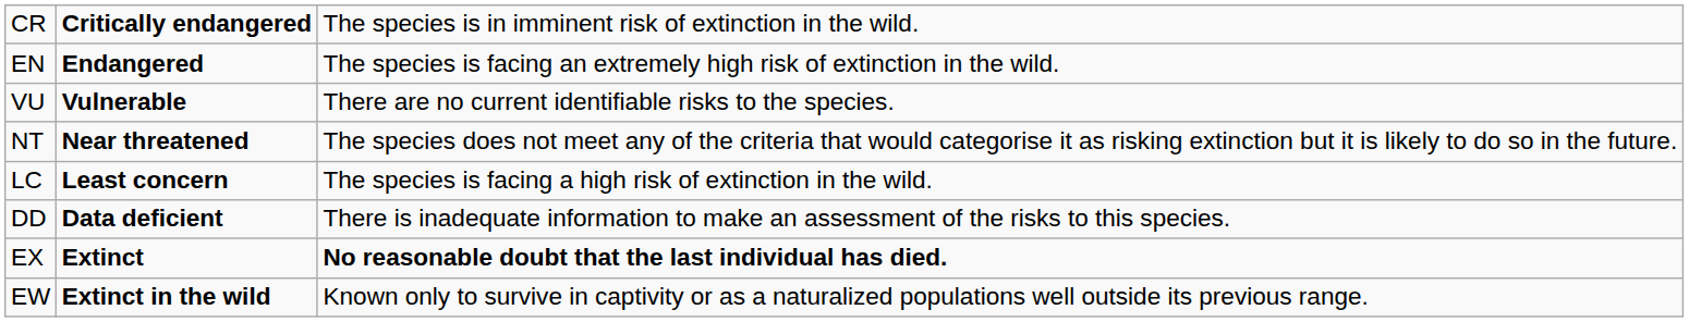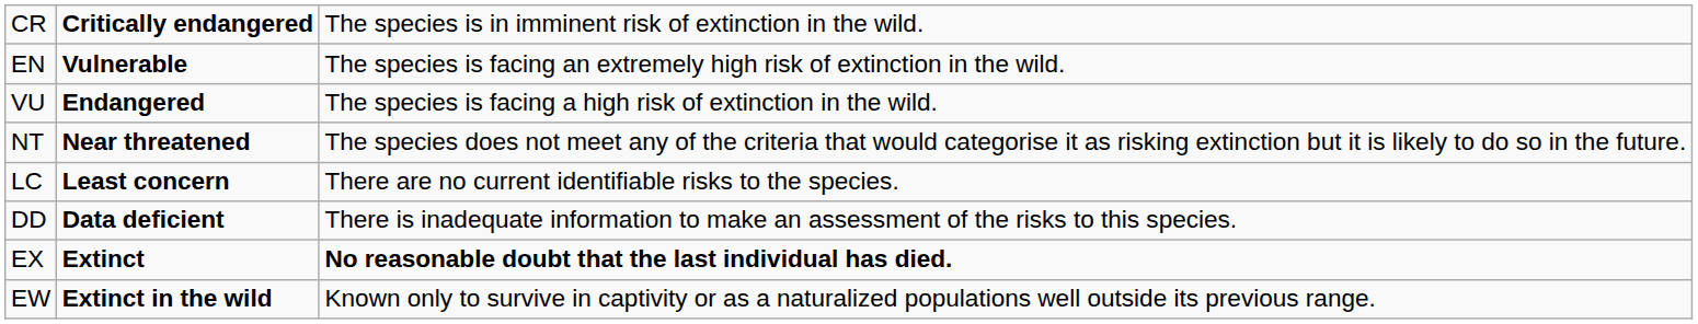EN | column 2: Endangered -> Vulnerable
VU | column 2: Vulnerable -> Endangered
VU | column 3: There are no current identifiable risks to the species. -> The species is facing a high risk of extinction in the wild.
LC | column 3: The species is facing a high risk of extinction in the wild. -> There are no current identifiable risks to the species.
